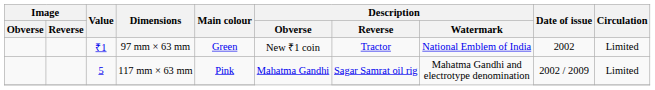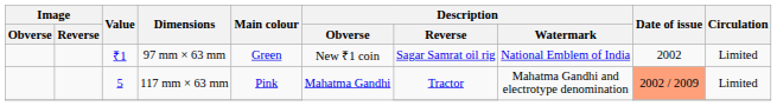97 mm × 63 mm | Description / Reverse: Tractor -> Sagar Samrat oil rig
117 mm × 63 mm | Description / Reverse: Sagar Samrat oil rig -> Tractor
117 mm × 63 mm | Date of issue: no background -> lightsalmon background
